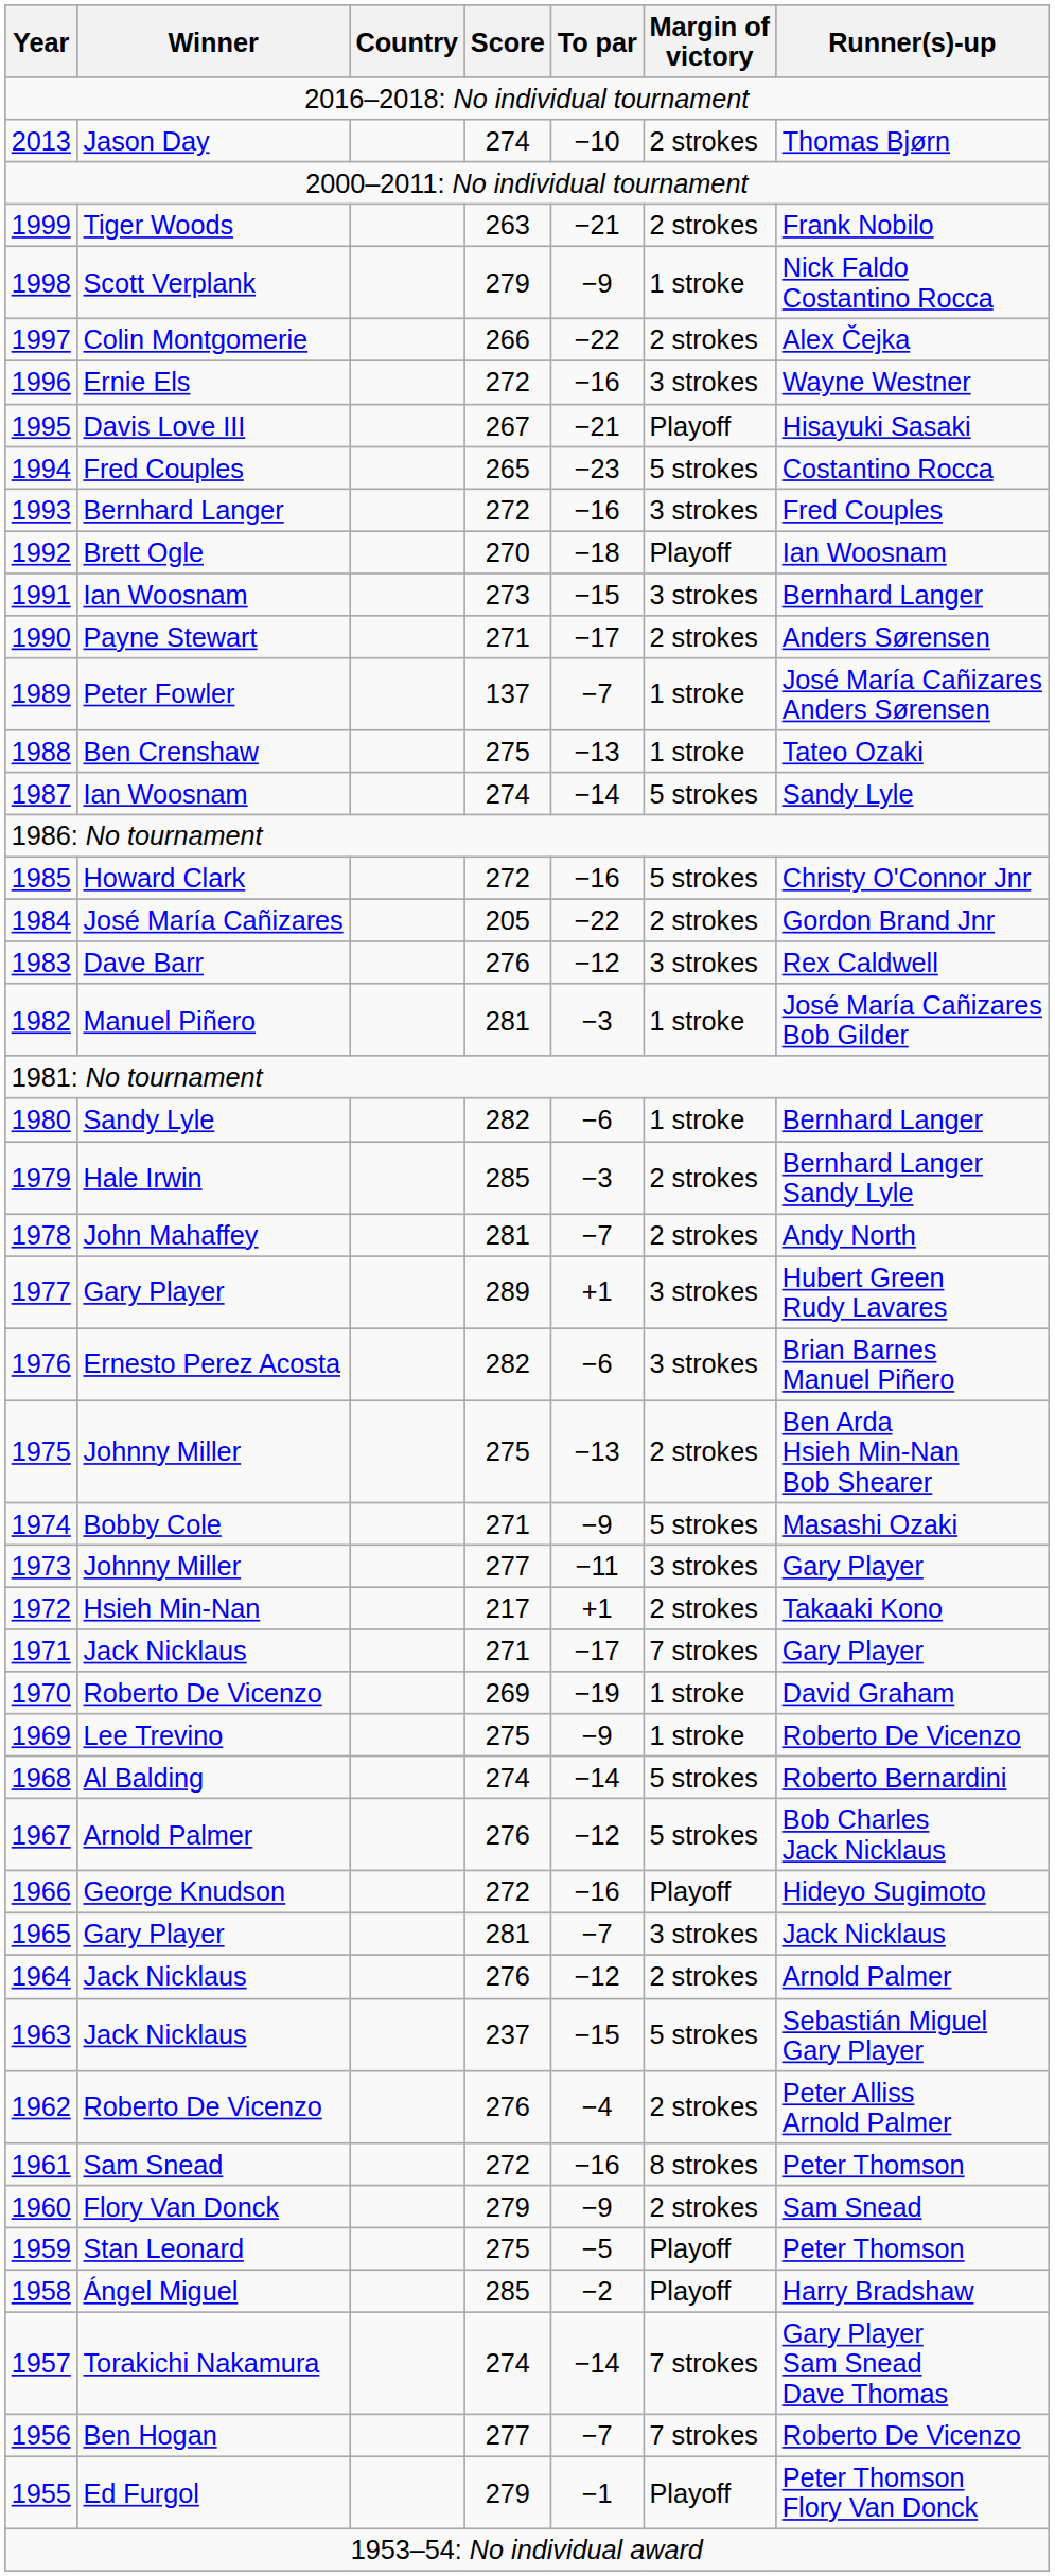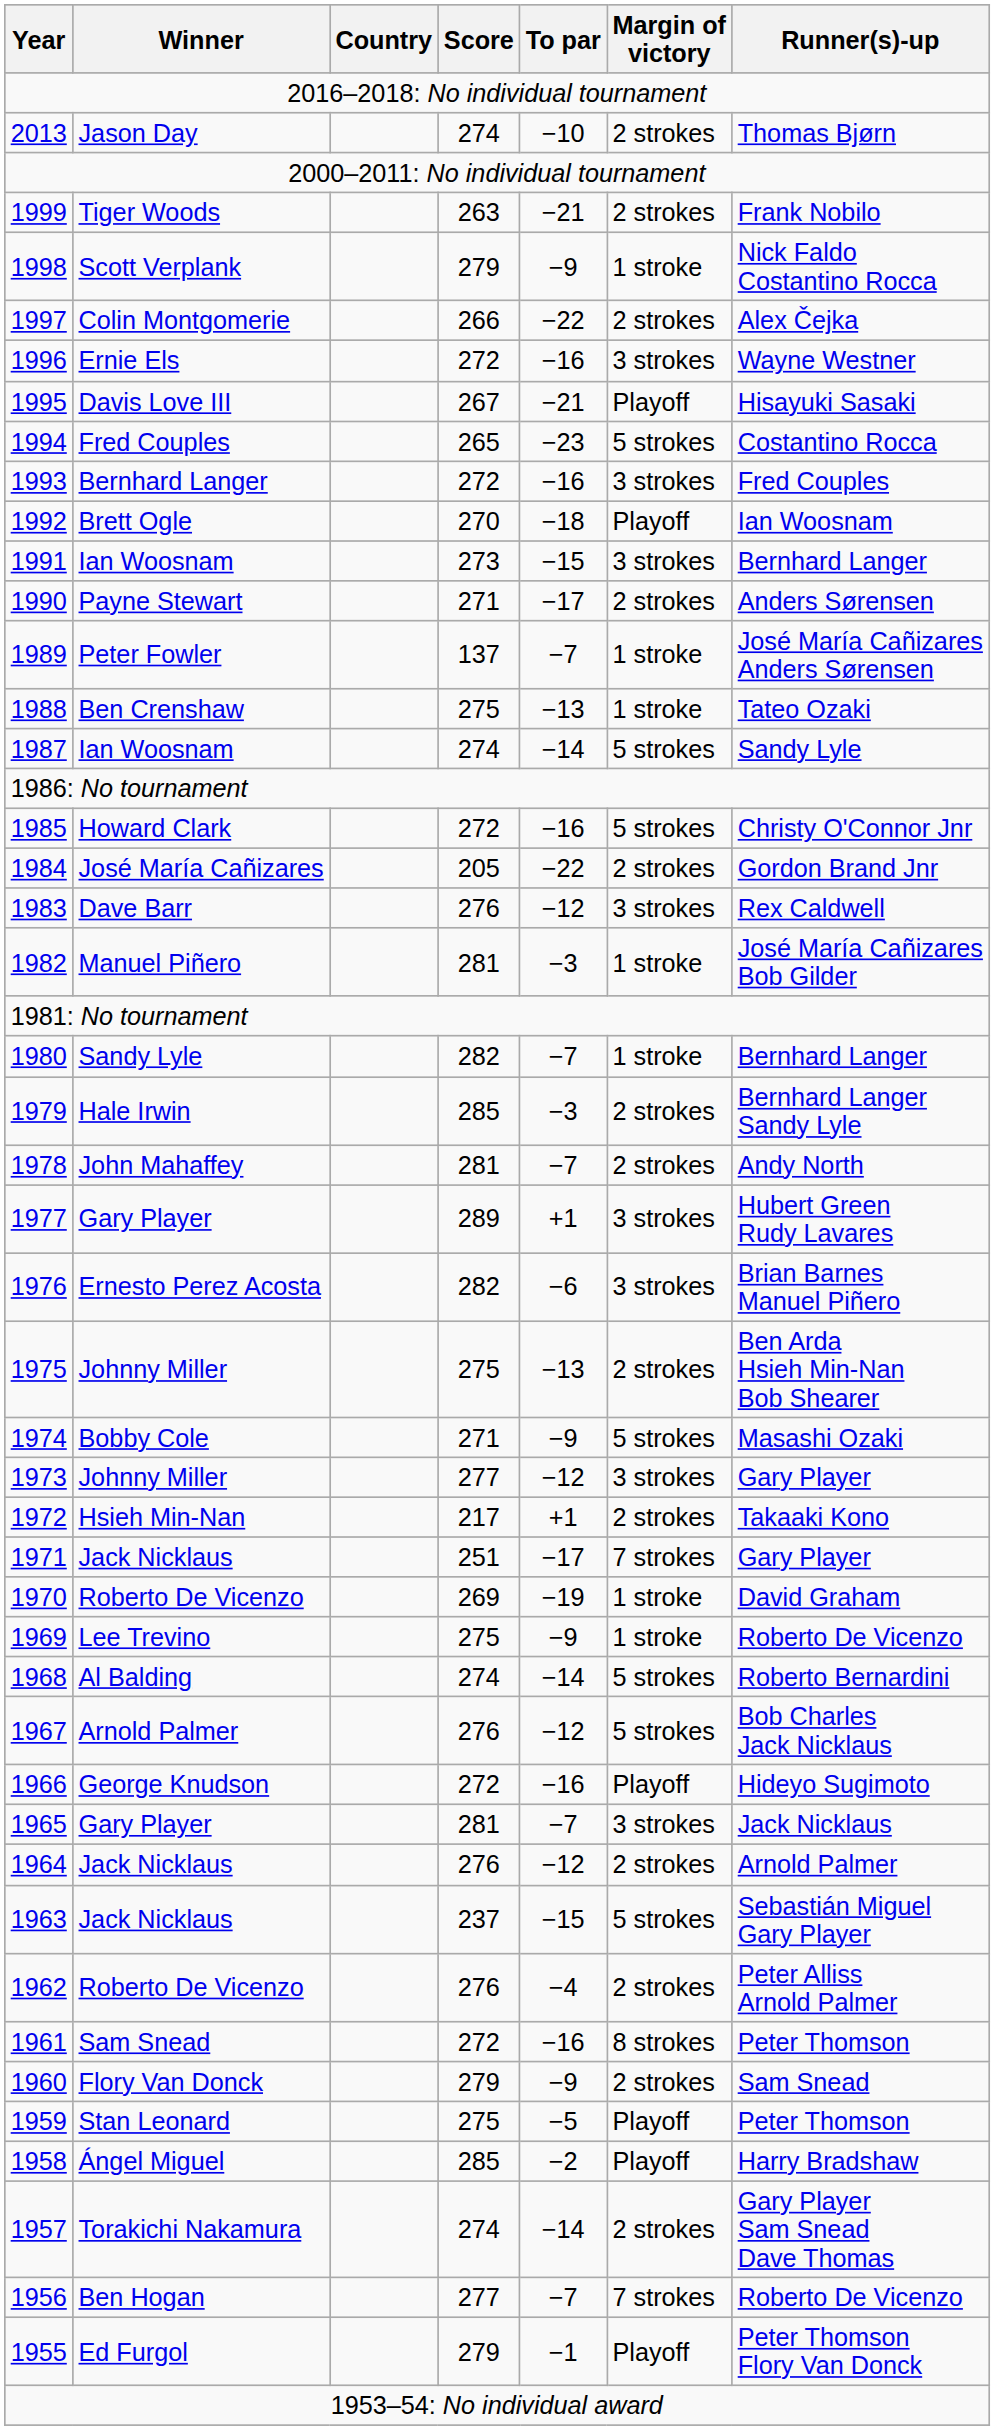1980 | To par: −6 -> −7
1973 | To par: −11 -> −12
1971 | Score: 271 -> 251
1957 | Margin of victory: 7 strokes -> 2 strokes
